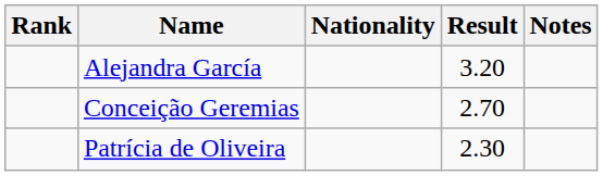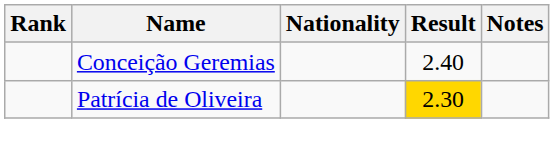- row: Alejandra García | 3.20
Conceição Geremias | Result: 2.70 -> 2.40
Patrícia de Oliveira | Result: no background -> gold background
